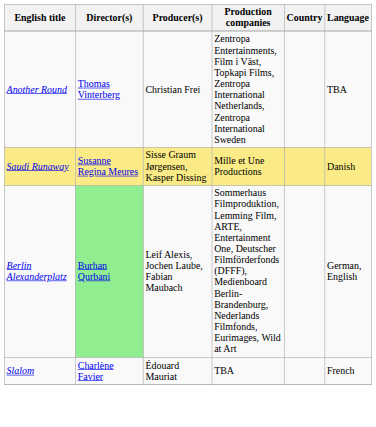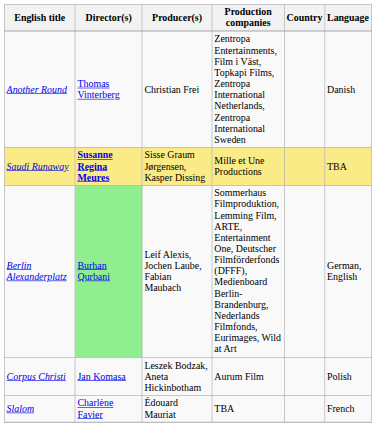Another Round | Language: TBA -> Danish
Saudi Runaway | Director(s): normal -> bold
Saudi Runaway | Language: Danish -> TBA
+ row: Corpus Christi | Jan Komasa | Leszek Bodzak, Aneta Hickinbotham | Aurum Film | Polish
